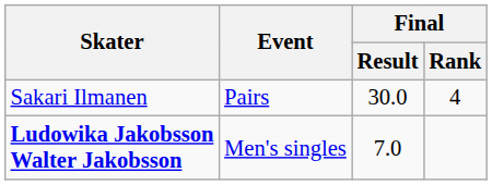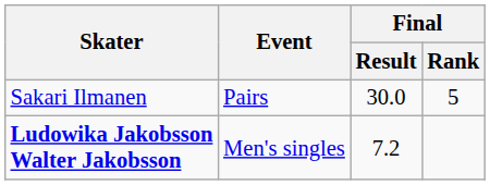Sakari Ilmanen | Final / Rank: 4 -> 5
Ludowika Jakobsson Walter Jakobsson | Final / Result: 7.0 -> 7.2
